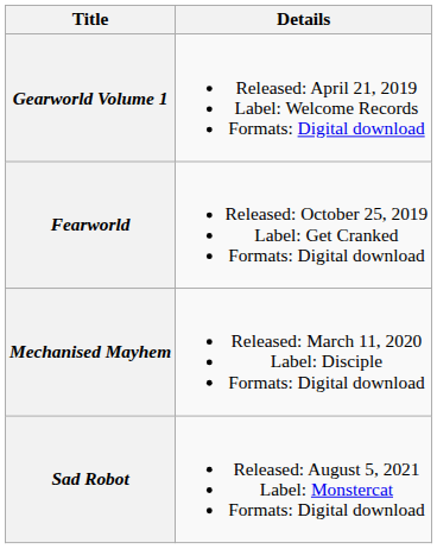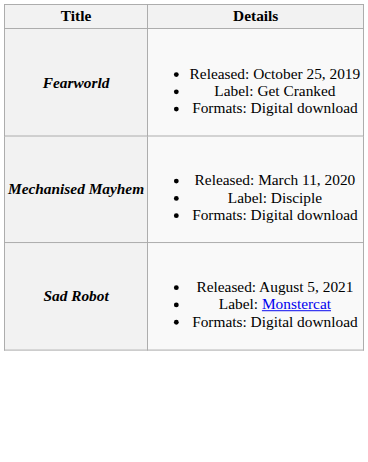- row: Gearworld Volume 1 | Released: April 21, 2019 Label: Welcome Records Formats: Digital download
